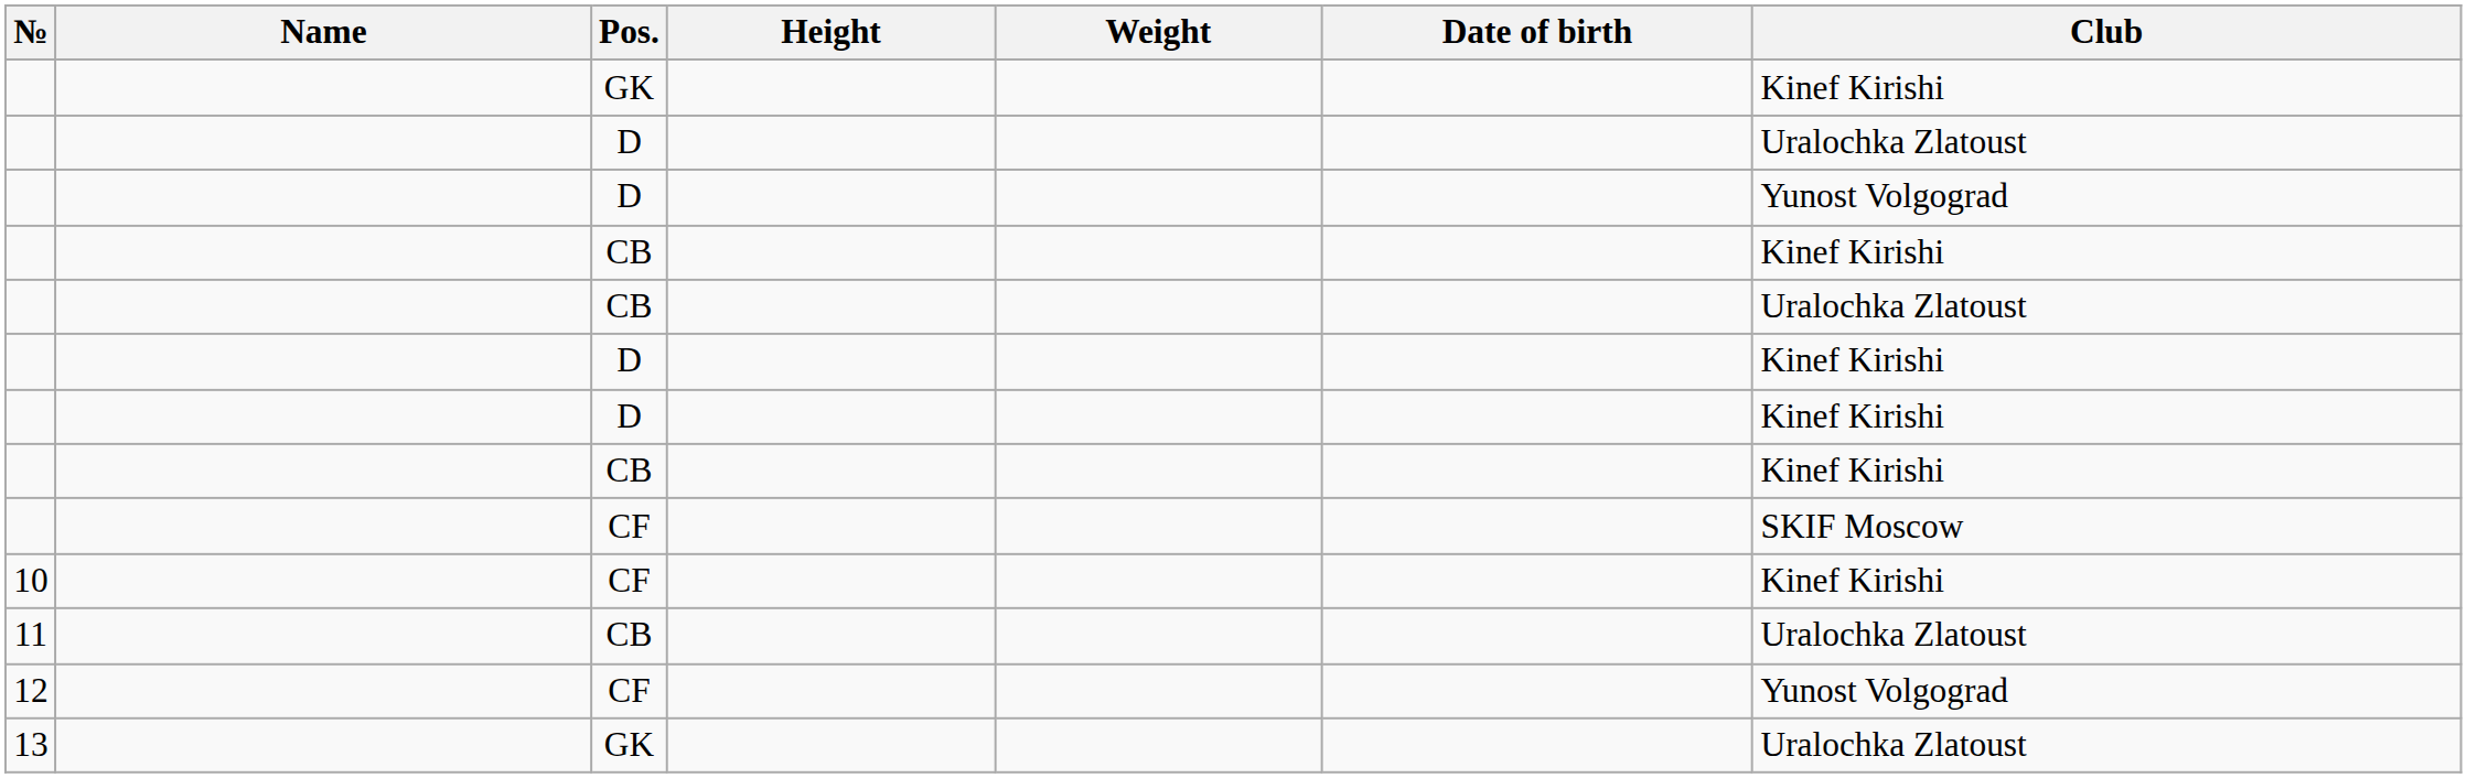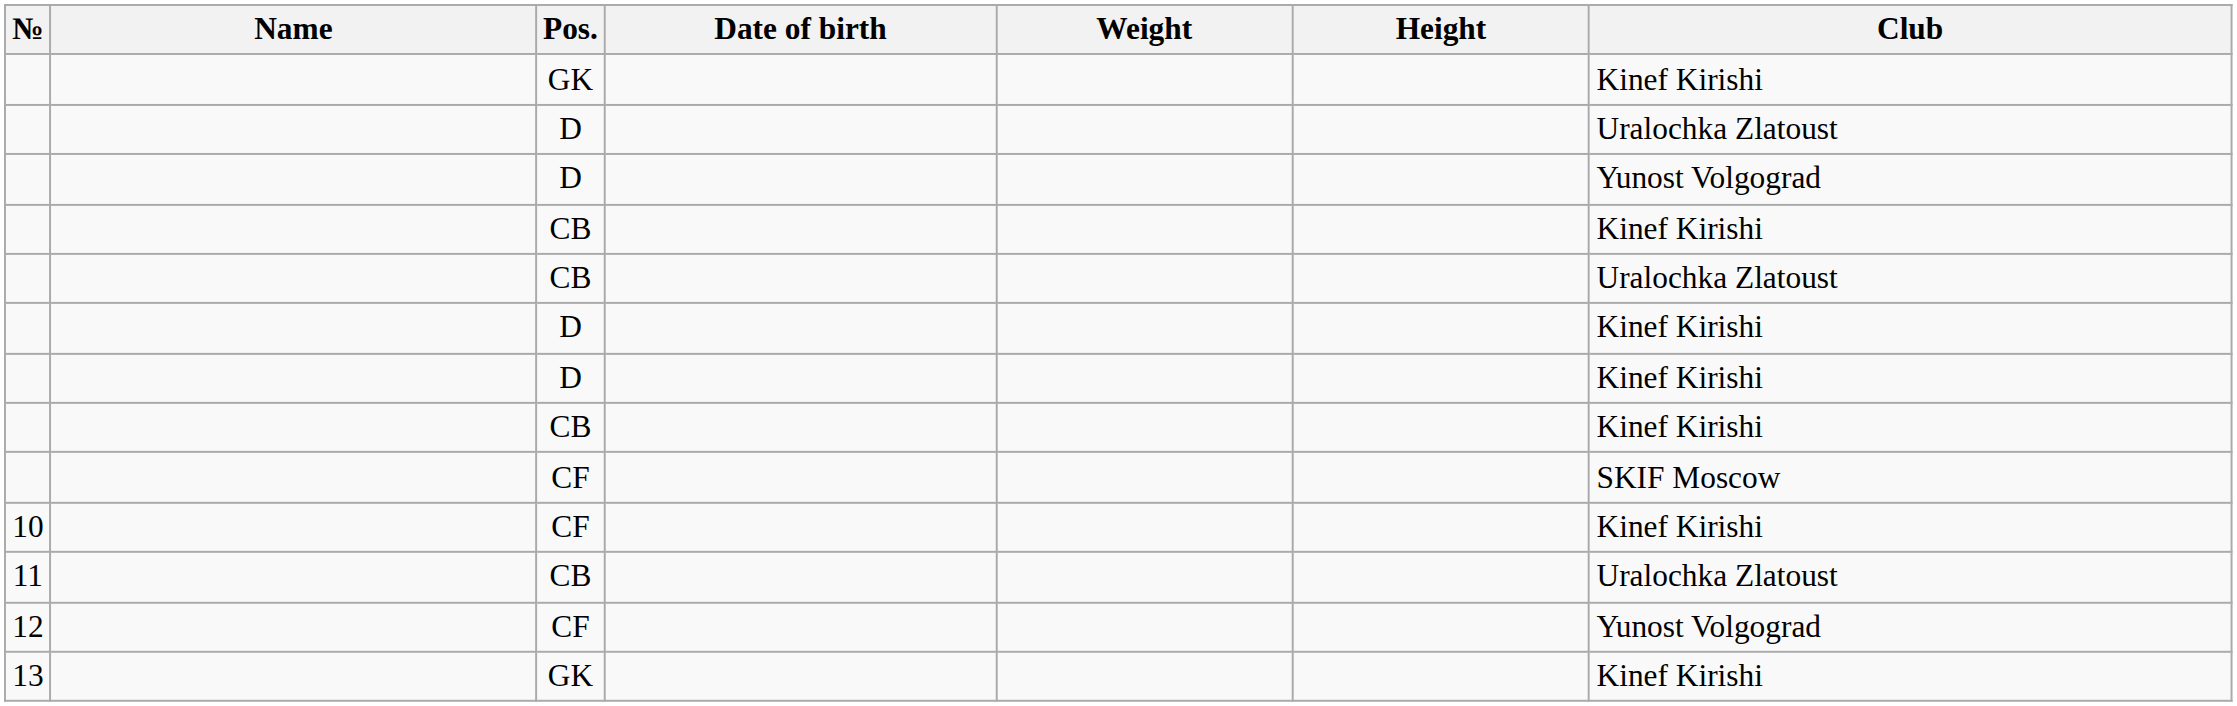columns swapped: Height <-> Date of birth
13 | Club: Uralochka Zlatoust -> Kinef Kirishi
